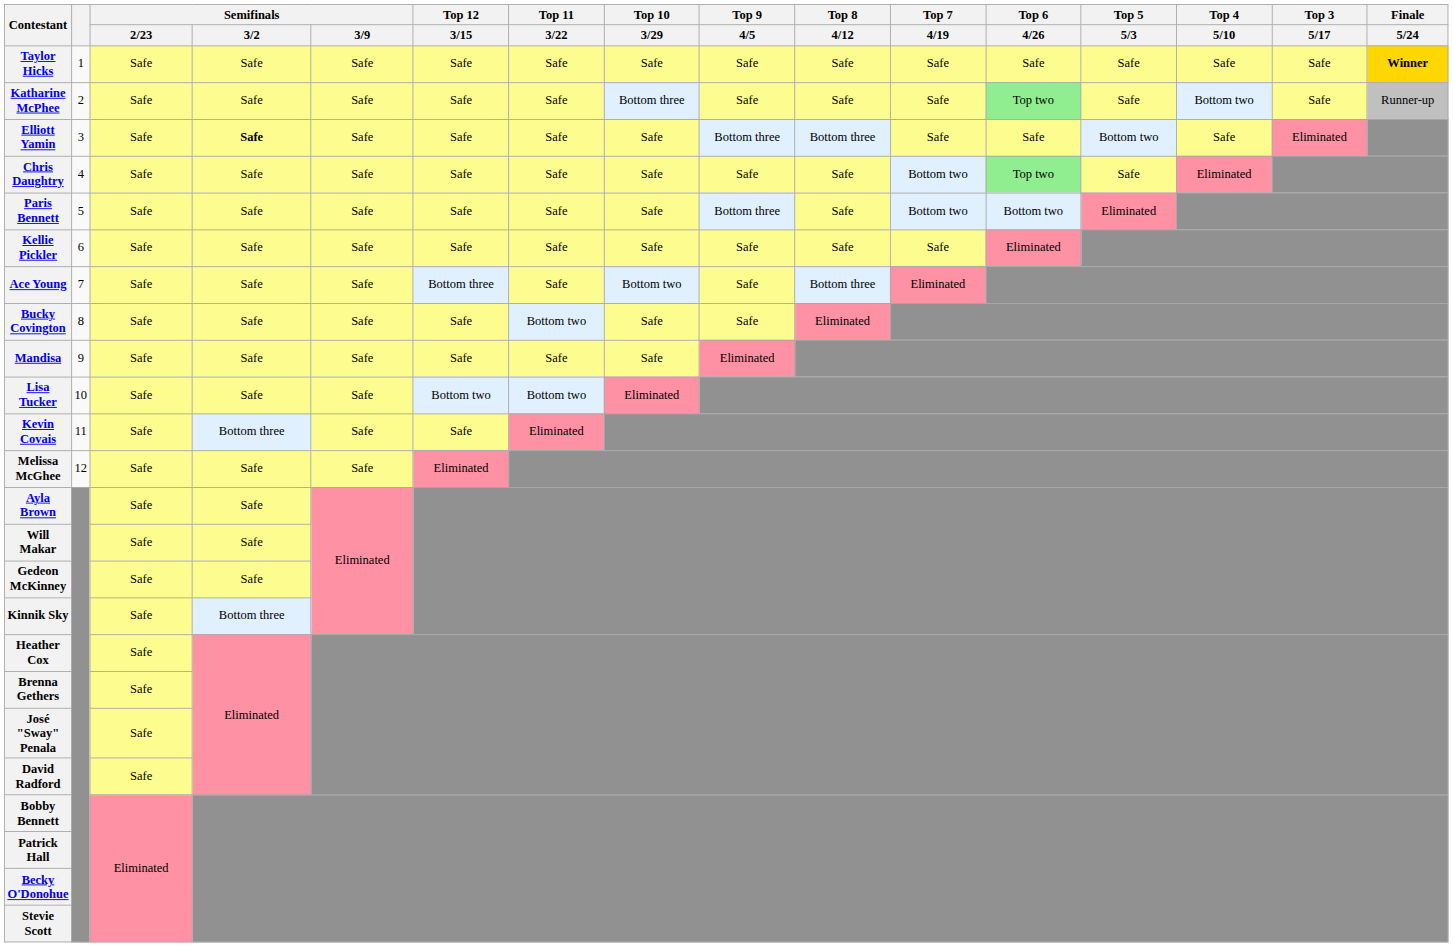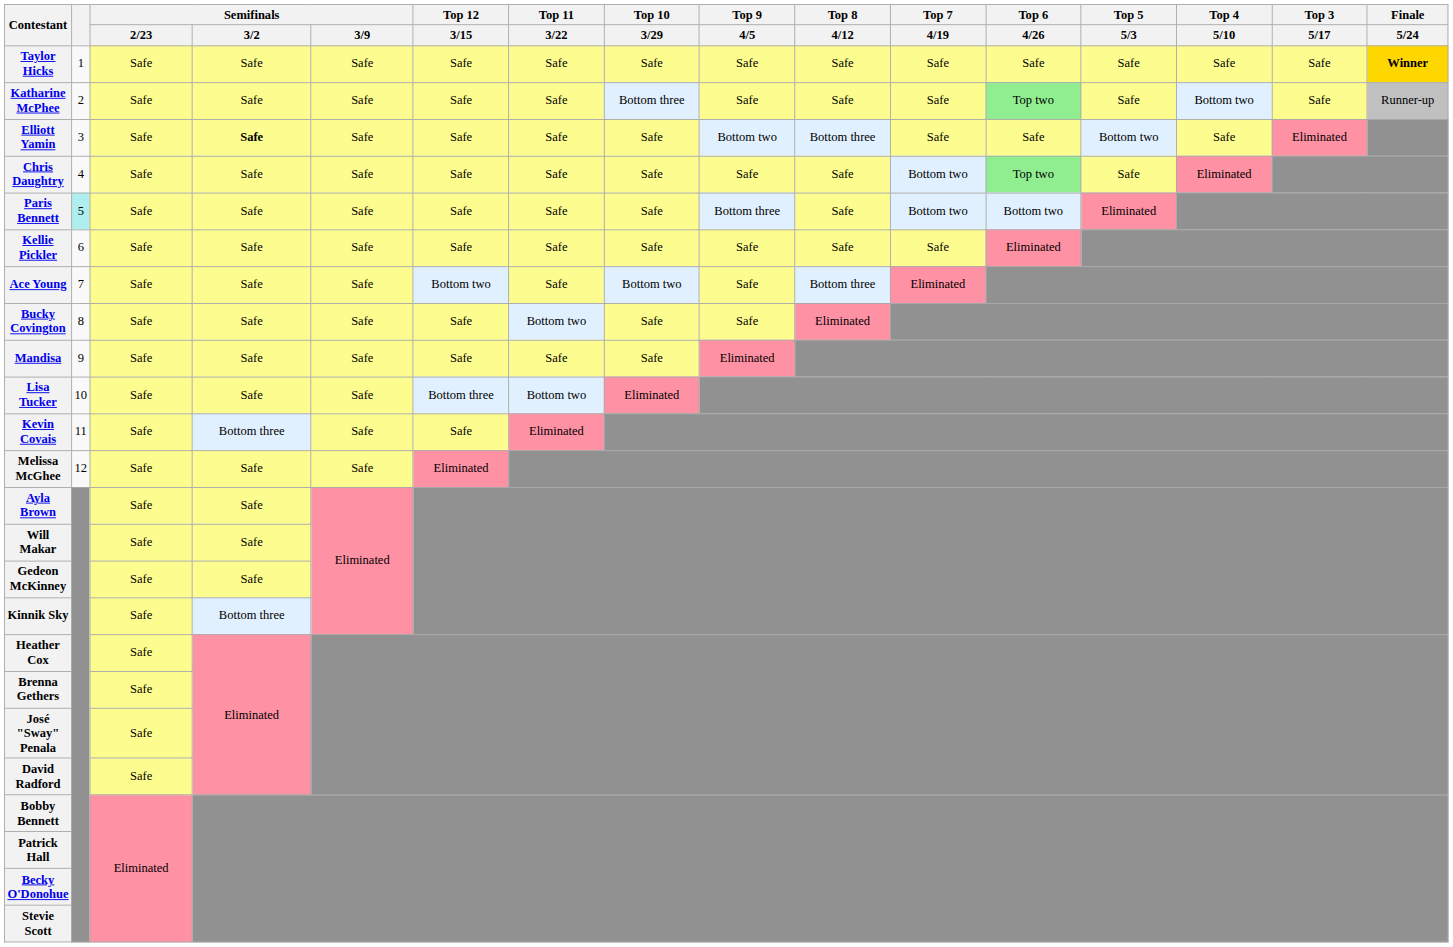Elliott Yamin | Top 9 / 4/5: Bottom three -> Bottom two
Paris Bennett | column 2: no background -> paleturquoise background
Ace Young | Top 12 / 3/15: Bottom three -> Bottom two
Lisa Tucker | Top 12 / 3/15: Bottom two -> Bottom three
